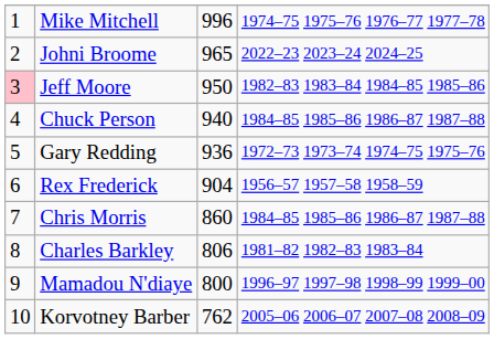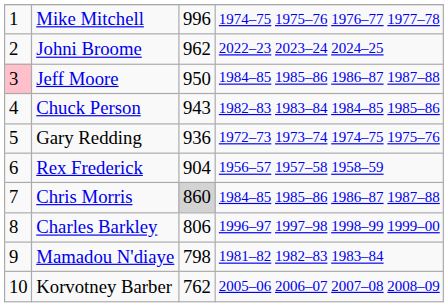Johni Broome | column 3: 965 -> 962
Jeff Moore | column 4: 1982–83 1983–84 1984–85 1985–86 -> 1984–85 1985–86 1986–87 1987–88
Chuck Person | column 3: 940 -> 943
Chuck Person | column 4: 1984–85 1985–86 1986–87 1987–88 -> 1982–83 1983–84 1984–85 1985–86
Chris Morris | column 3: no background -> lightgrey background
Charles Barkley | column 4: 1981–82 1982–83 1983–84 -> 1996–97 1997–98 1998–99 1999–00
Mamadou N'diaye | column 3: 800 -> 798
Mamadou N'diaye | column 4: 1996–97 1997–98 1998–99 1999–00 -> 1981–82 1982–83 1983–84
